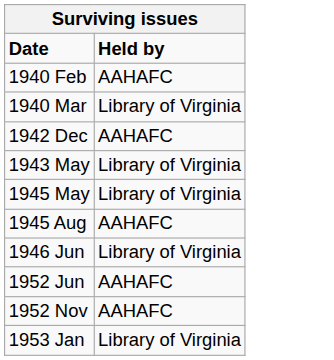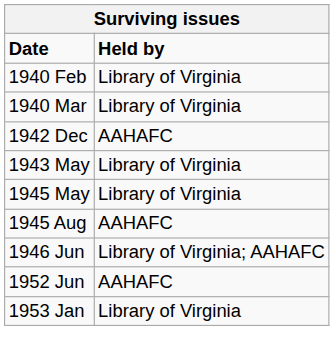1940 Feb | Held by: AAHAFC -> Library of Virginia
1946 Jun | Held by: Library of Virginia -> Library of Virginia; AAHAFC
- row: 1952 Nov | AAHAFC
